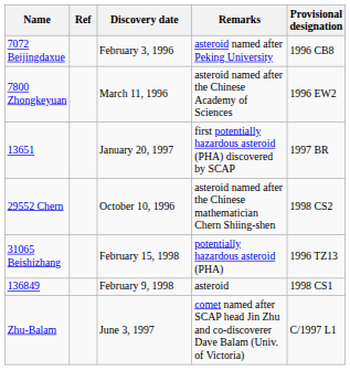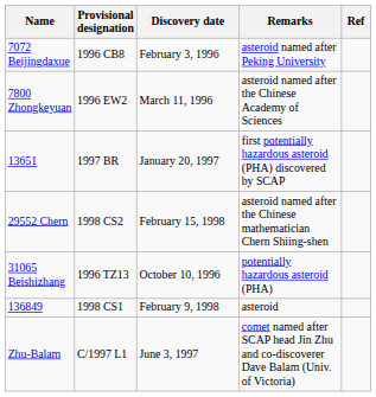columns swapped: Provisional designation <-> Ref
29552 Chern | Discovery date: October 10, 1996 -> February 15, 1998
31065 Beishizhang | Discovery date: February 15, 1998 -> October 10, 1996
